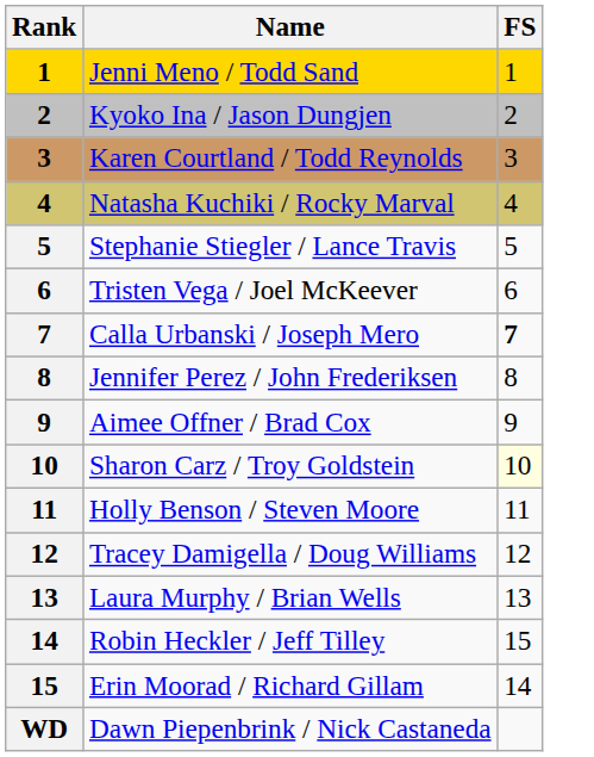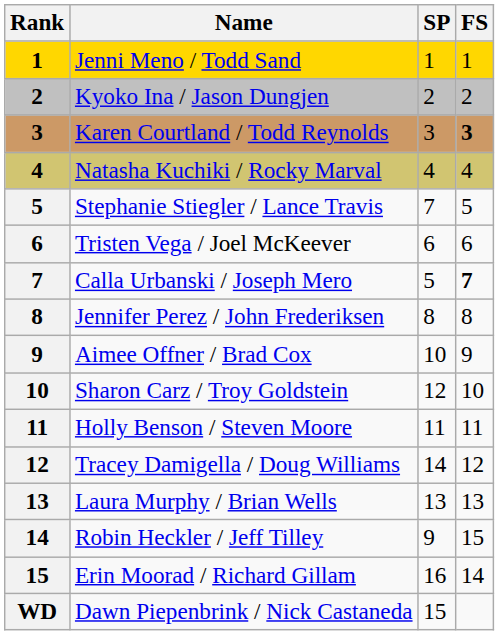+ column: SP | 1 | 2 | 3 | 4 | 7 | 6 | 5 | 8 | 10 | 12 | 11 | 14 | 13 | 9 | 16 | 15
Karen Courtland / Todd Reynolds | FS: normal -> bold
Sharon Carz / Troy Goldstein | FS: lightyellow background -> no background
